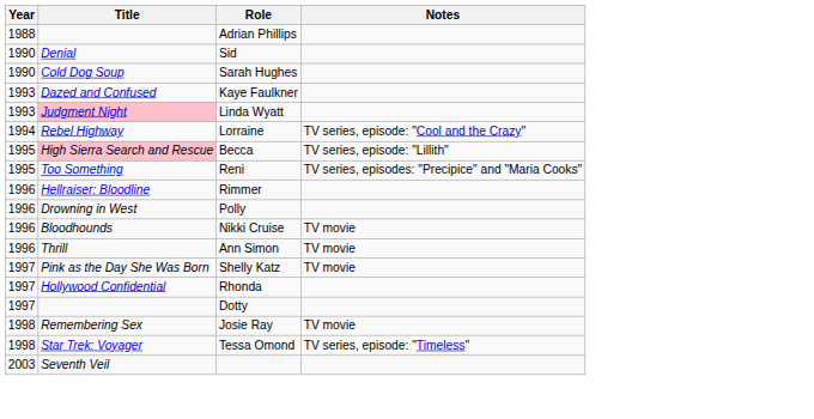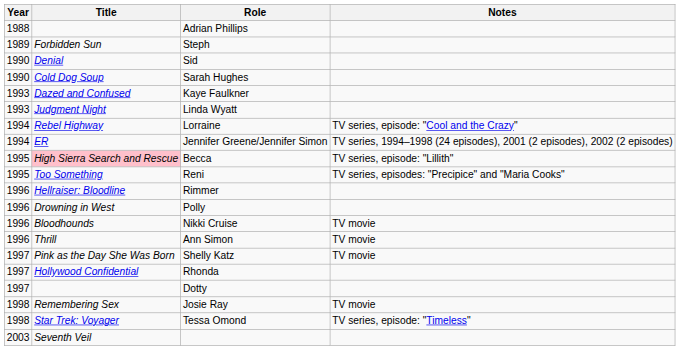+ row: 1989 | Forbidden Sun | Steph
Linda Wyatt | Title: pink background -> no background
+ row: 1994 | ER | Jennifer Greene/Jennifer Simon | TV series, 1994–1998 (24 episodes), 2001 (2 episodes), 2002 (2 episodes)
